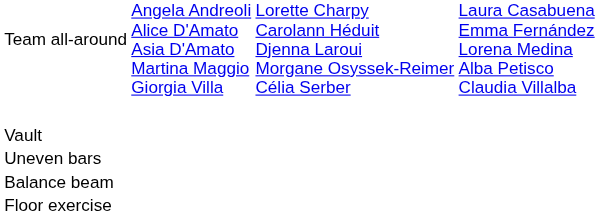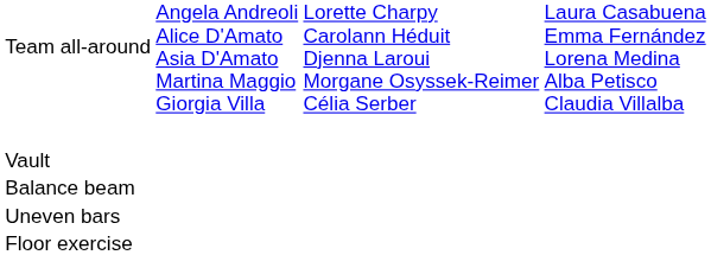rows swapped: Uneven bars <-> Balance beam
